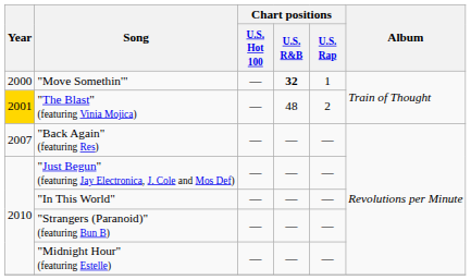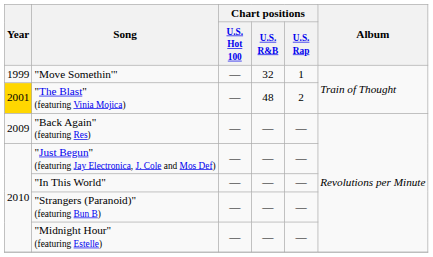"Move Somethin'" | Year: 2000 -> 1999
"Move Somethin'" | Chart positions / U.S. R&B: bold -> normal
"Back Again" (featuring Res) | Year: 2007 -> 2009
